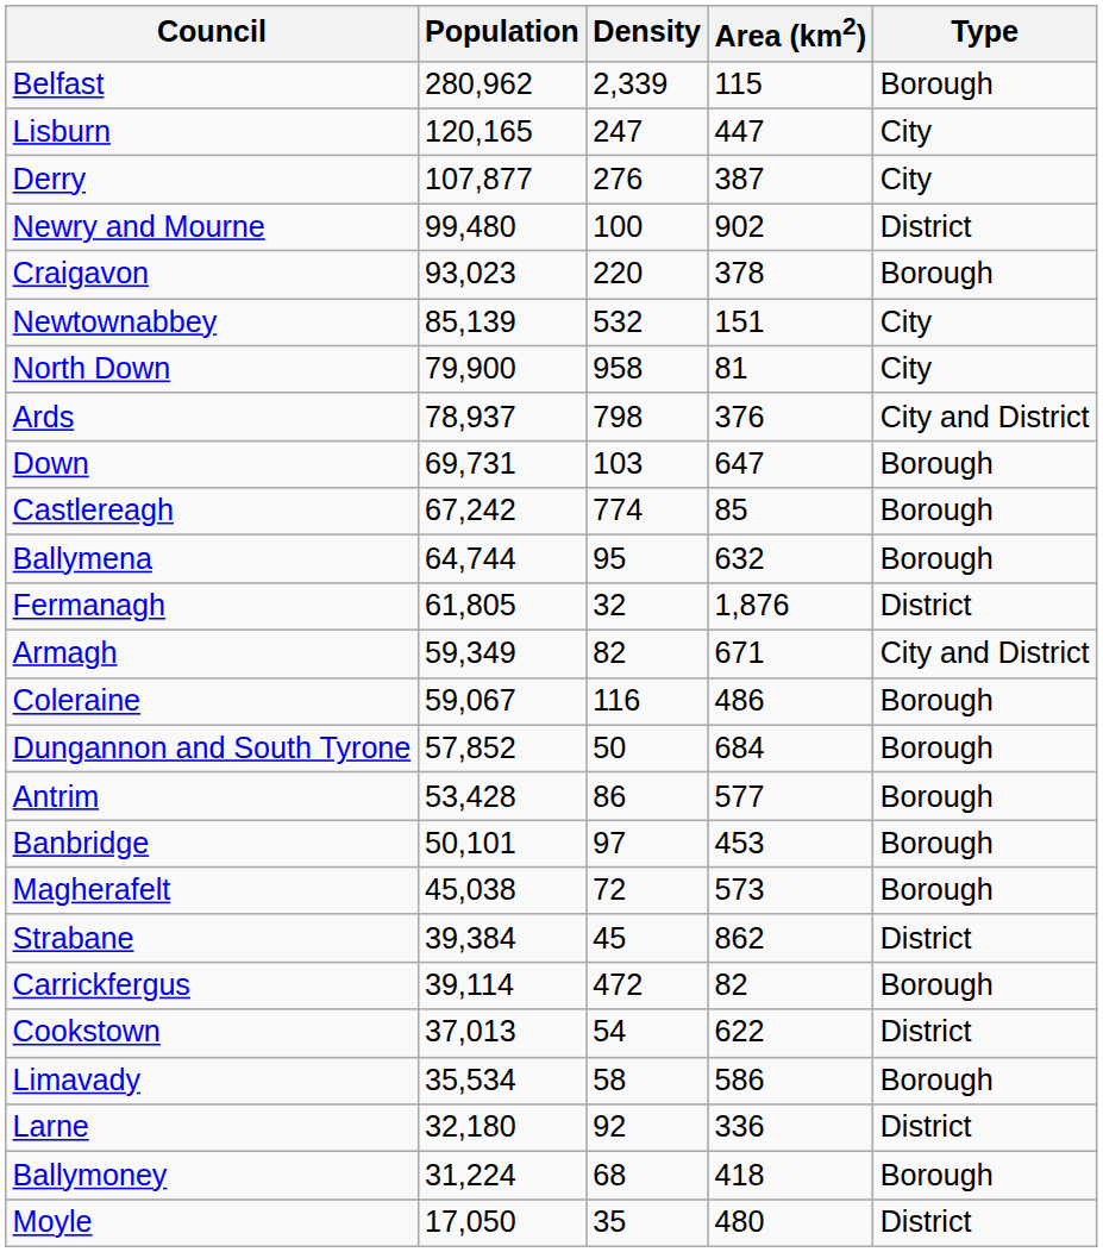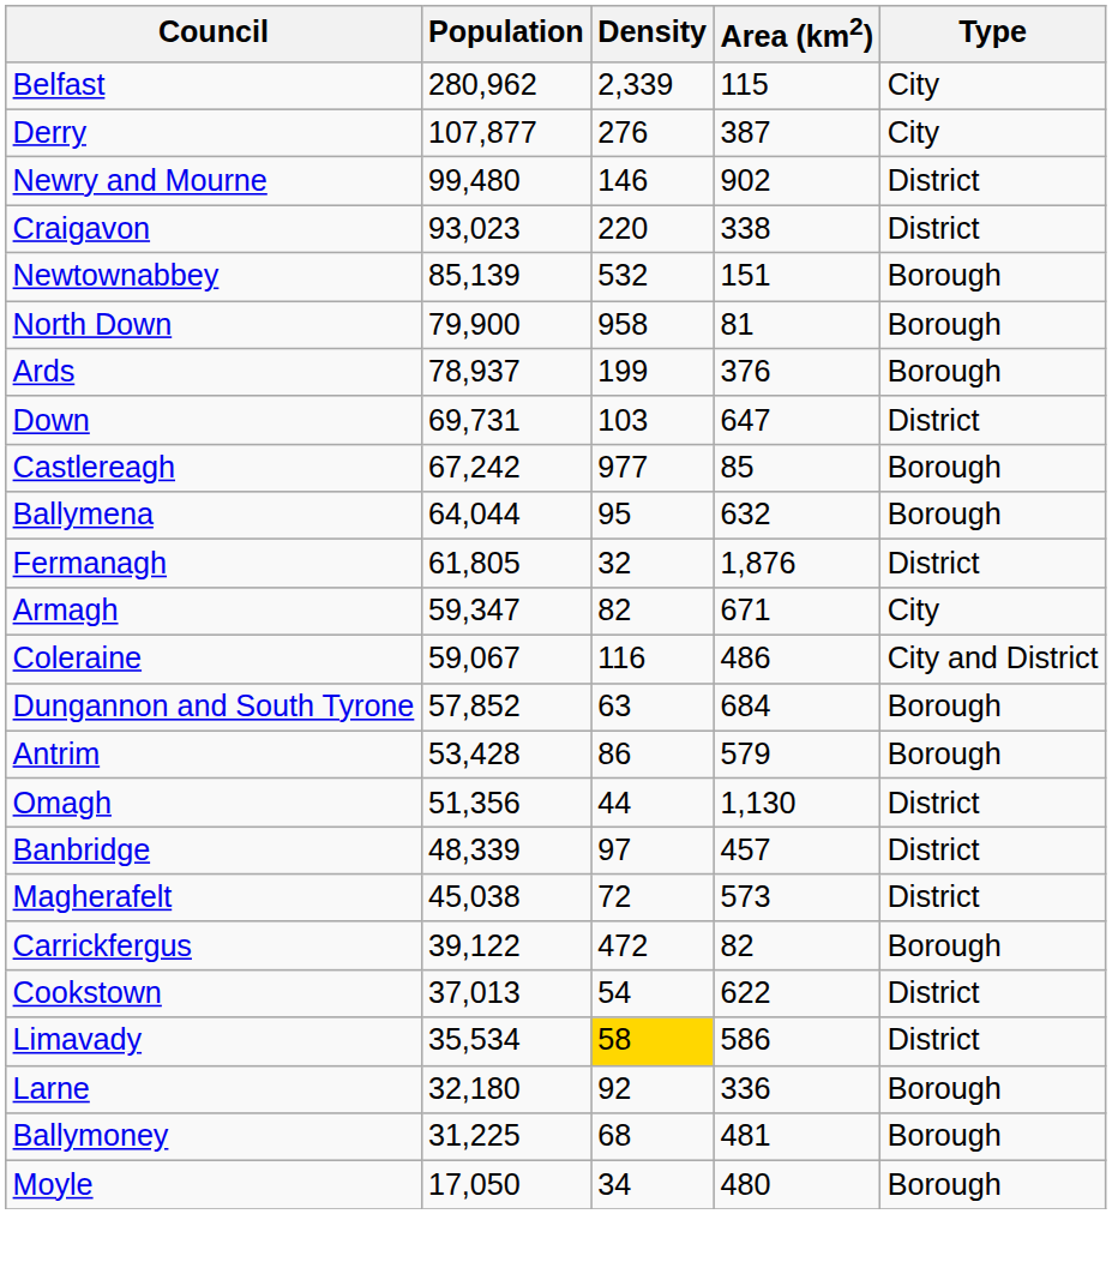Belfast | Type: Borough -> City
- row: Lisburn | 120,165 | 247 | 447 | City
Newry and Mourne | Density: 100 -> 146
Craigavon | Area (km2): 378 -> 338
Craigavon | Type: Borough -> District
Newtownabbey | Type: City -> Borough
North Down | Type: City -> Borough
Ards | Density: 798 -> 199
Ards | Type: City and District -> Borough
Down | Type: Borough -> District
Castlereagh | Density: 774 -> 977
Ballymena | Population: 64,744 -> 64,044
Armagh | Population: 59,349 -> 59,347
Armagh | Type: City and District -> City
Coleraine | Type: Borough -> City and District
Dungannon and South Tyrone | Density: 50 -> 63
Antrim | Area (km2): 577 -> 579
+ row: Omagh | 51,356 | 44 | 1,130 | District
Banbridge | Population: 50,101 -> 48,339
Banbridge | Area (km2): 453 -> 457
Banbridge | Type: Borough -> District
Magherafelt | Type: Borough -> District
- row: Strabane | 39,384 | 45 | 862 | District
Carrickfergus | Population: 39,114 -> 39,122
Limavady | Density: no background -> gold background
Limavady | Type: Borough -> District
Larne | Type: District -> Borough
Ballymoney | Population: 31,224 -> 31,225
Ballymoney | Area (km2): 418 -> 481
Moyle | Density: 35 -> 34
Moyle | Type: District -> Borough
